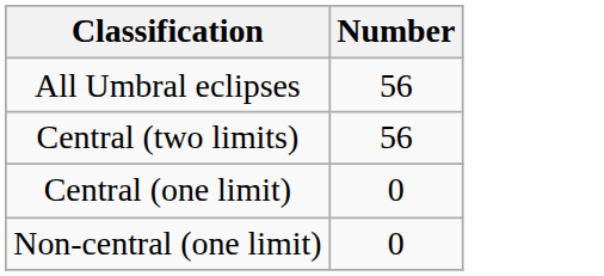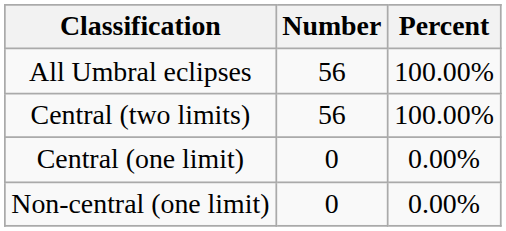+ column: Percent | 100.00% | 100.00% | 0.00% | 0.00%
